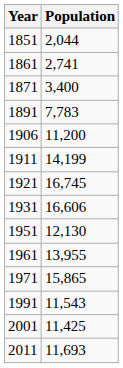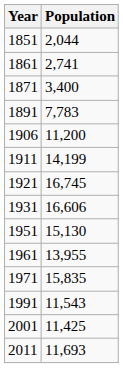1951 | Population: 12,130 -> 15,130
1971 | Population: 15,865 -> 15,835
